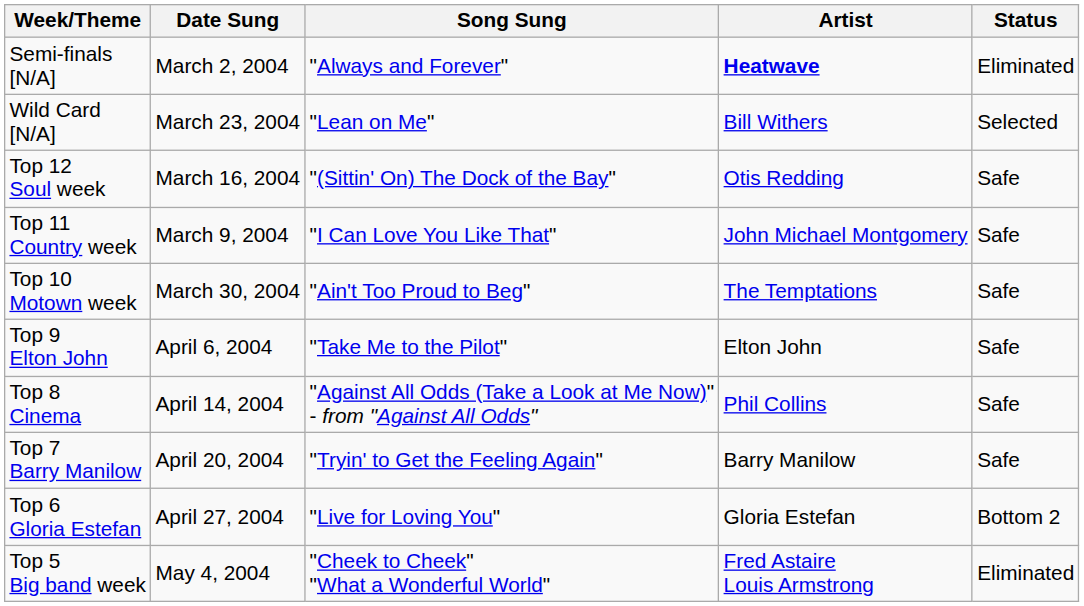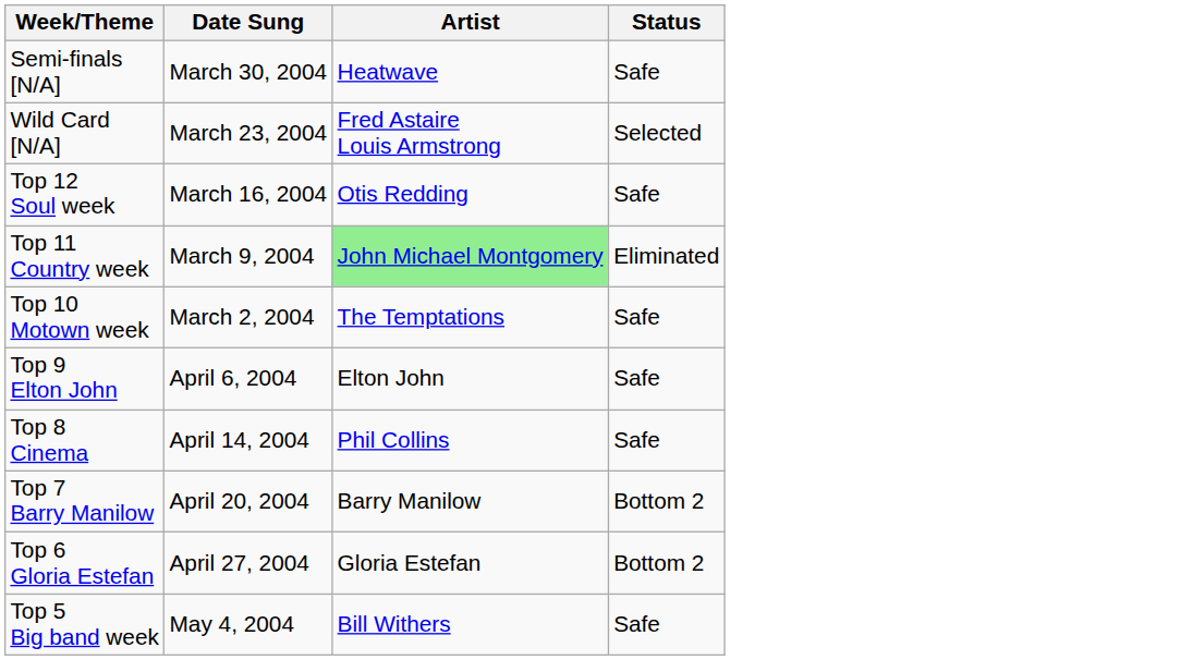- column: Song Sung | "Always and Forever" | "Lean on Me" | "(Sittin' On) The Dock of the Bay" | "I Can Love You Like That" | "Ain't Too Proud to Beg" | "Take Me to the Pilot" | "Against All Odds (Take a Look at Me Now)" - from "Against All Odds" | "Tryin' to Get the Feeling Again" | "Live for Loving You" | "Cheek to Cheek" "What a Wonderful World"
Semi-finals [N/A] | Date Sung: March 2, 2004 -> March 30, 2004
Semi-finals [N/A] | Artist: bold -> normal
Semi-finals [N/A] | Status: Eliminated -> Safe
Wild Card [N/A] | Artist: Bill Withers -> Fred Astaire Louis Armstrong
Top 11 Country week | Artist: no background -> lightgreen background
Top 11 Country week | Status: Safe -> Eliminated
Top 10 Motown week | Date Sung: March 30, 2004 -> March 2, 2004
Top 7 Barry Manilow | Status: Safe -> Bottom 2
Top 5 Big band week | Artist: Fred Astaire Louis Armstrong -> Bill Withers
Top 5 Big band week | Status: Eliminated -> Safe
